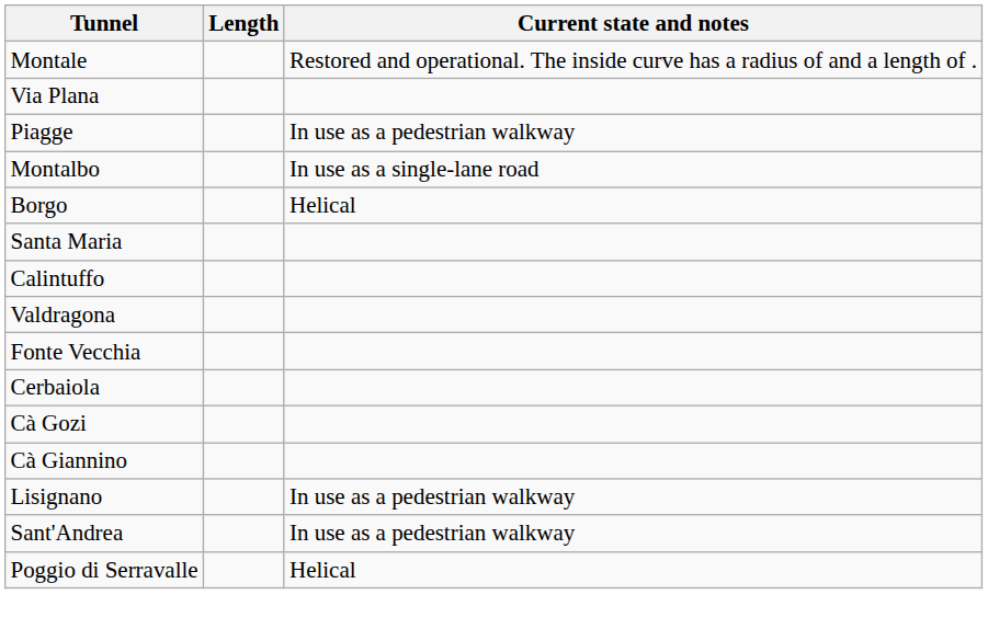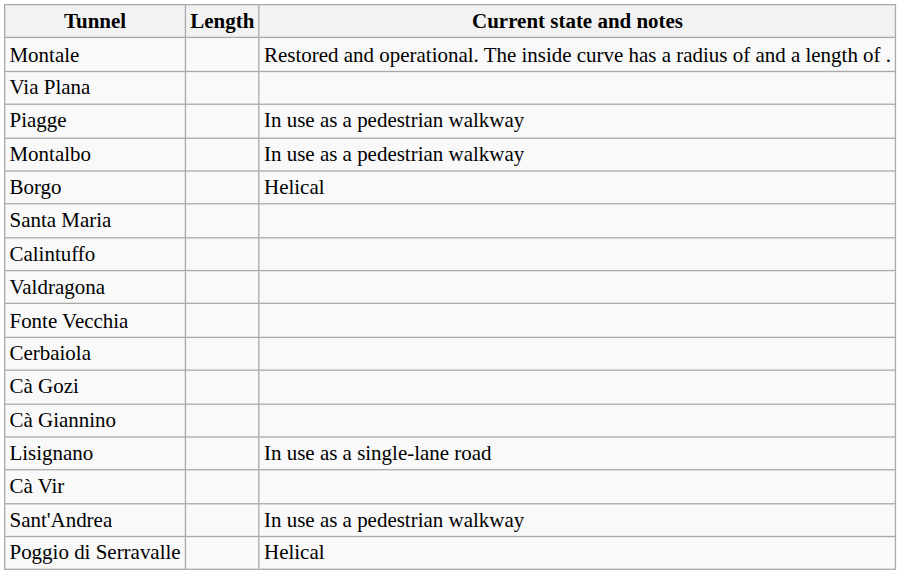Montalbo | Current state and notes: In use as a single-lane road -> In use as a pedestrian walkway
Lisignano | Current state and notes: In use as a pedestrian walkway -> In use as a single-lane road
+ row: Cà Vir
